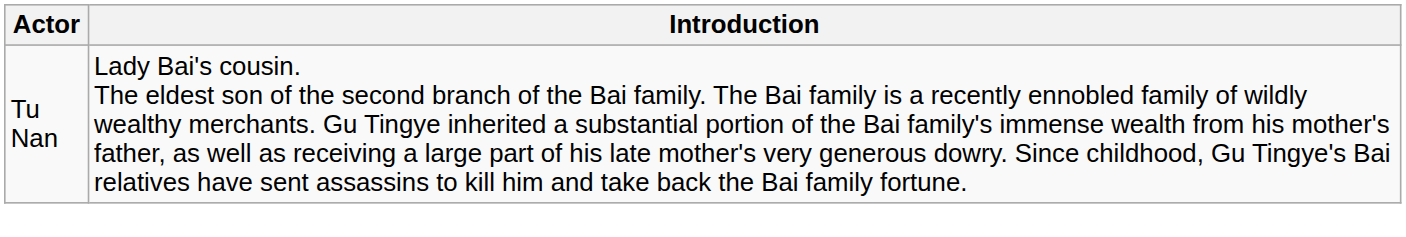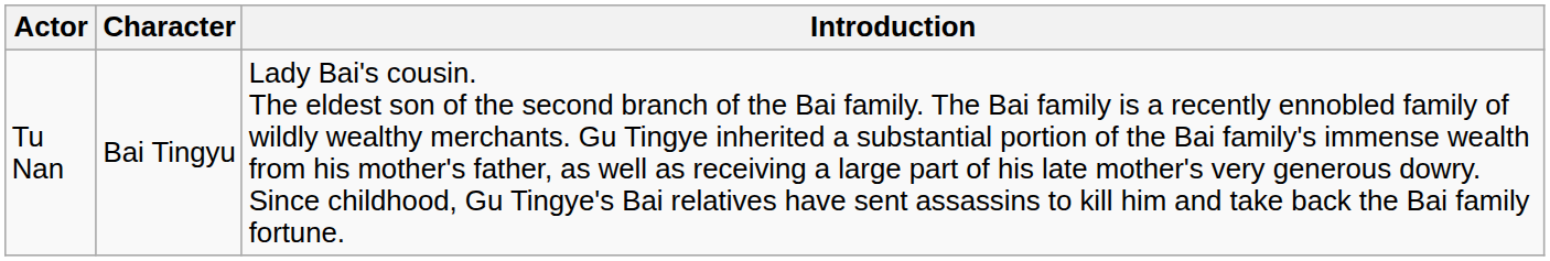+ column: Character | Bai Tingyu
